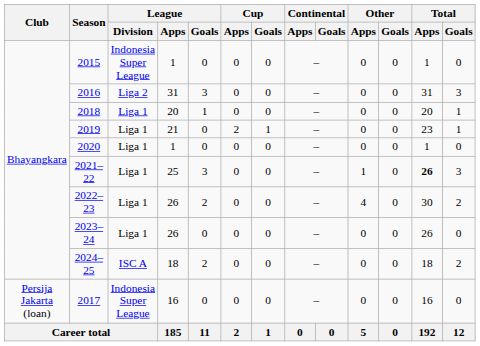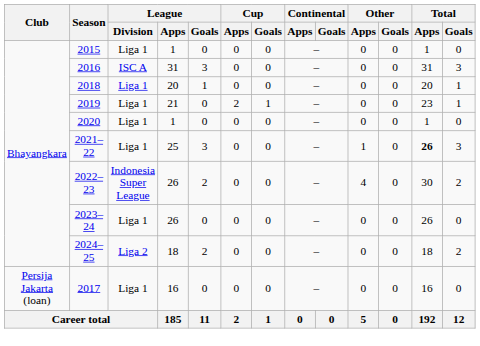2015 | League / Division: Indonesia Super League -> Liga 1
2016 | League / Division: Liga 2 -> ISC A
2022–23 | League / Division: Liga 1 -> Indonesia Super League
2024–25 | League / Division: ISC A -> Liga 2
2017 | League / Division: Indonesia Super League -> Liga 1
